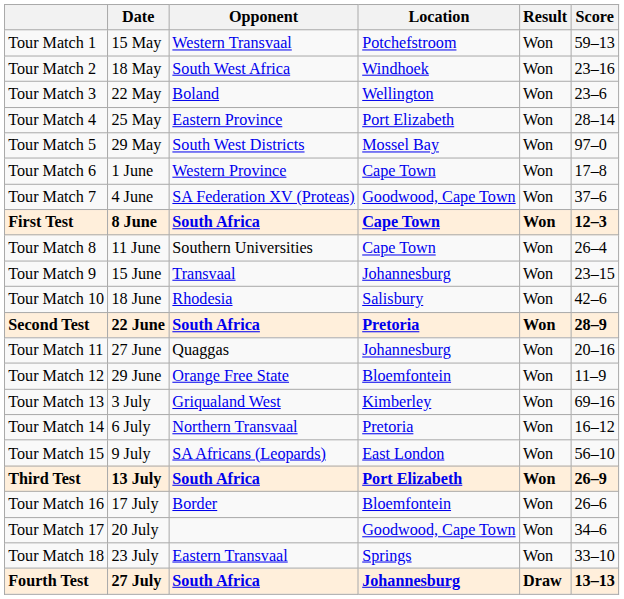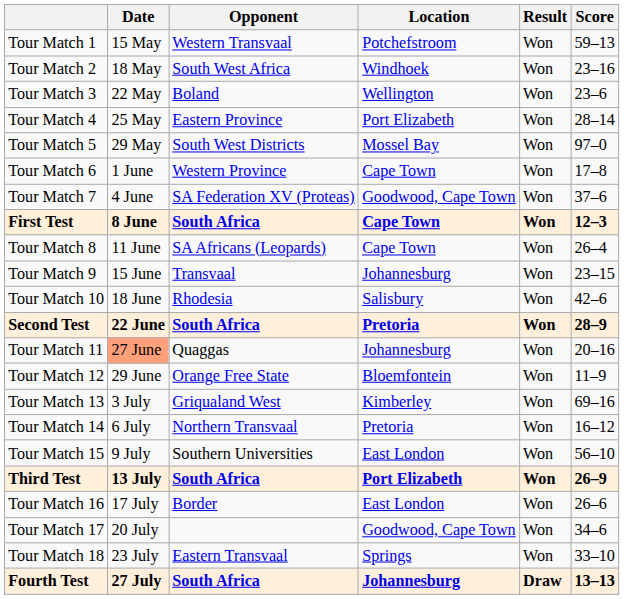Tour Match 8 | Opponent: Southern Universities -> SA Africans (Leopards)
Tour Match 11 | Date: no background -> lightsalmon background
Tour Match 15 | Opponent: SA Africans (Leopards) -> Southern Universities
Tour Match 16 | Location: Bloemfontein -> East London
